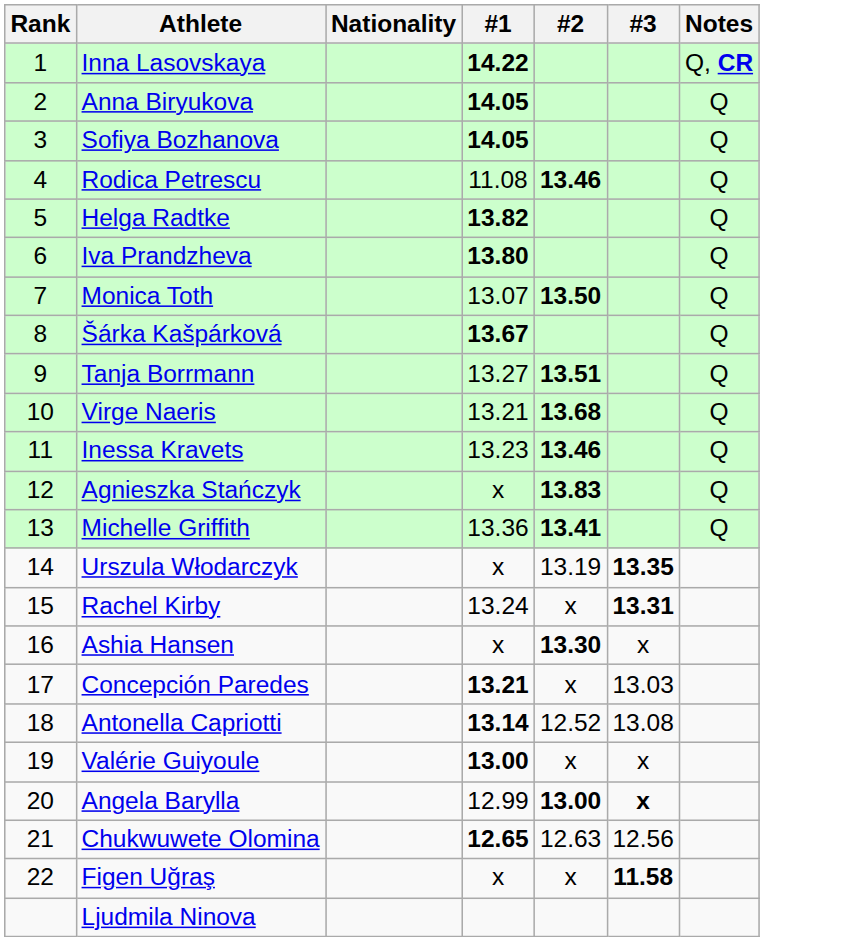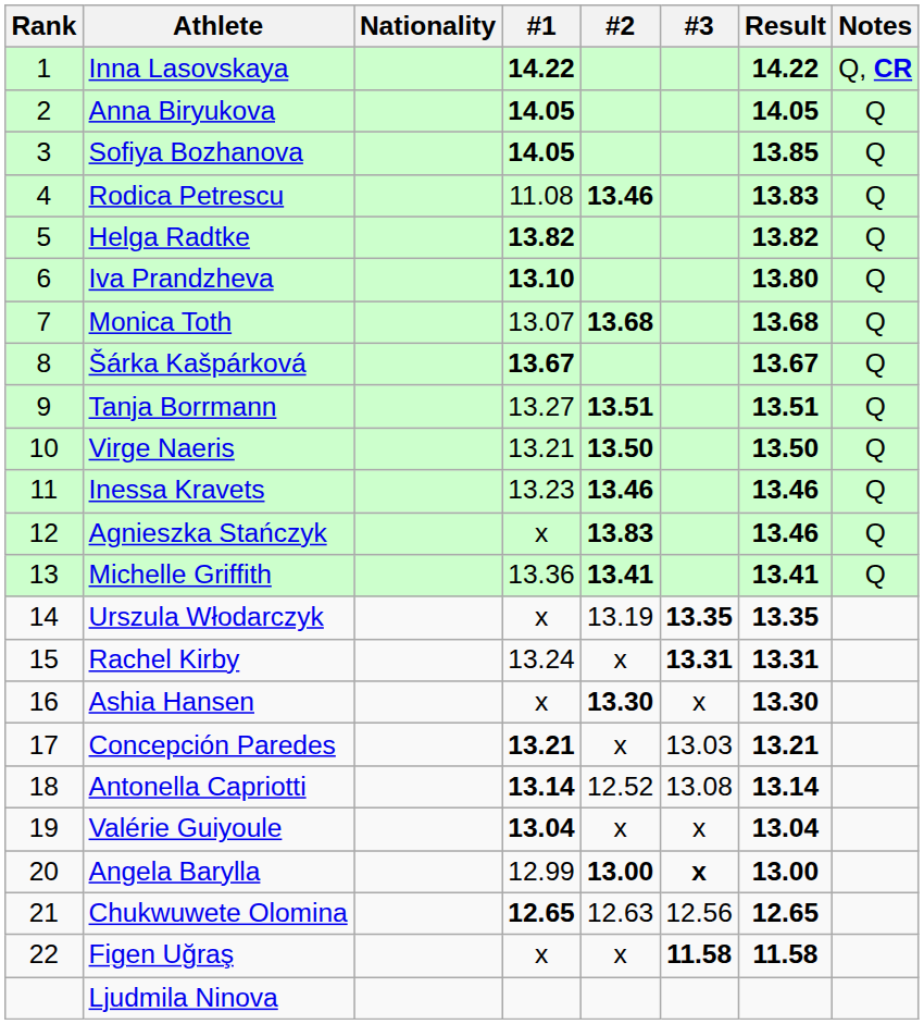+ column: Result | 14.22 | 14.05 | 13.85 | 13.83 | 13.82 | 13.80 | 13.68 | 13.67 | 13.51 | 13.50 | 13.46 | 13.46 | 13.41 | 13.35 | 13.31 | 13.30 | 13.21 | 13.14 | 13.04 | 13.00 | 12.65 | 11.58
Iva Prandzheva | #1: 13.80 -> 13.10
Monica Toth | #2: 13.50 -> 13.68
Virge Naeris | #2: 13.68 -> 13.50
Valérie Guiyoule | #1: 13.00 -> 13.04
